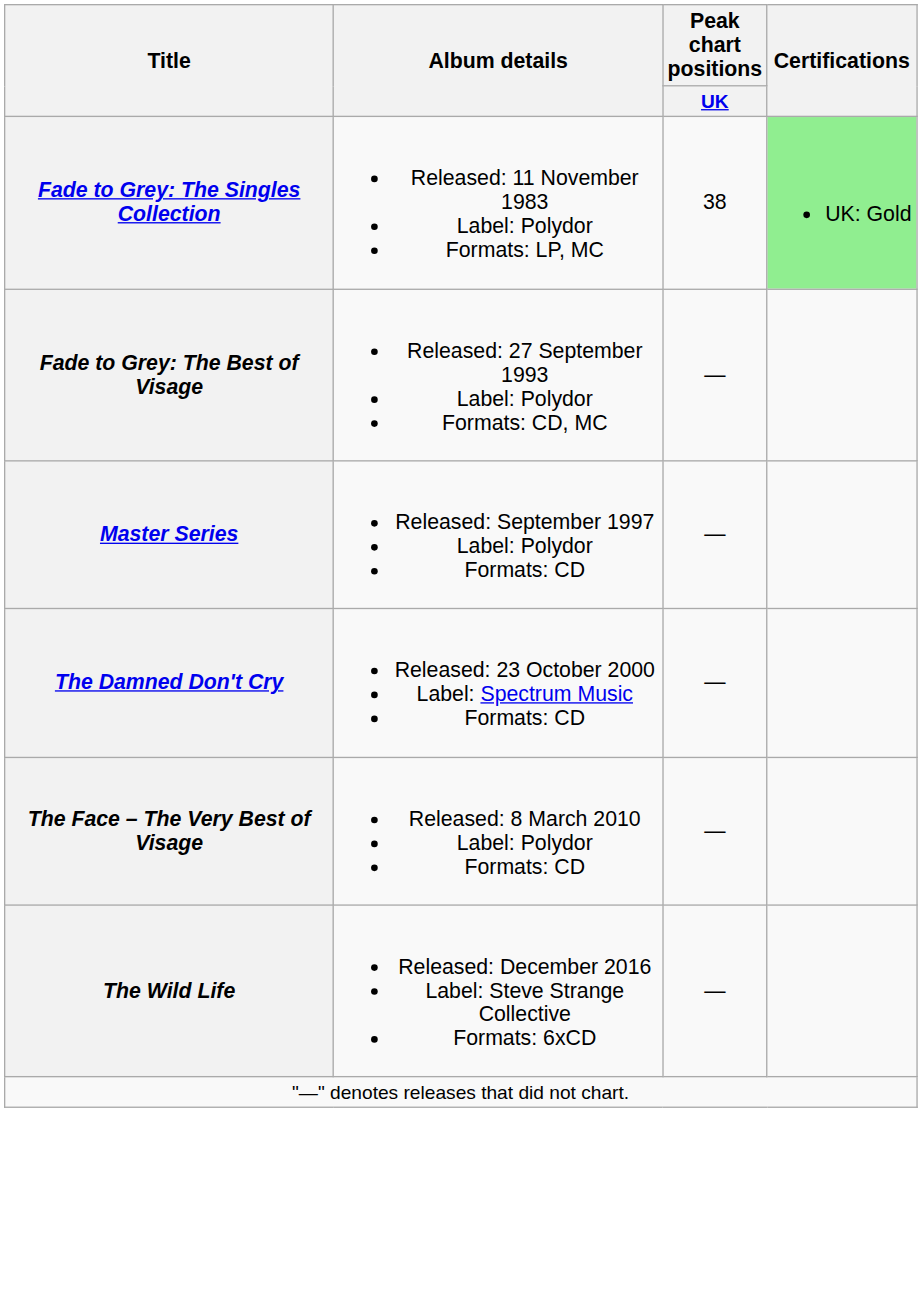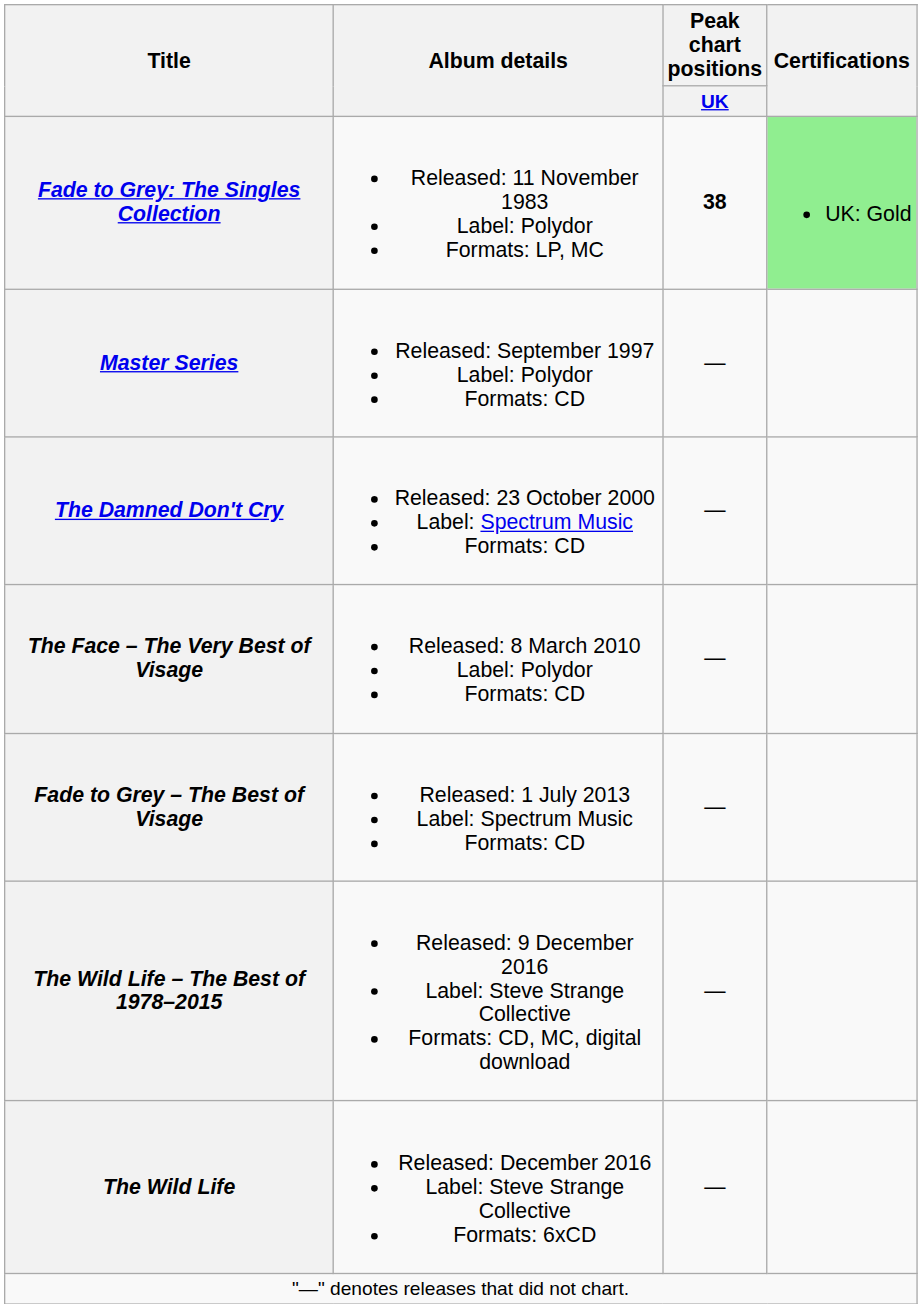Fade to Grey: The Singles Collection | Peak chart positions / UK: normal -> bold
- row: Fade to Grey: The Best of Visage | Released: 27 September 1993 Label: Polydor Formats: CD, MC | —
+ row: Fade to Grey – The Best of Visage | Released: 1 July 2013 Label: Spectrum Music Formats: CD | —
+ row: The Wild Life – The Best of 1978–2015 | Released: 9 December 2016 Label: Steve Strange Collective Formats: CD, MC, digital download | —
